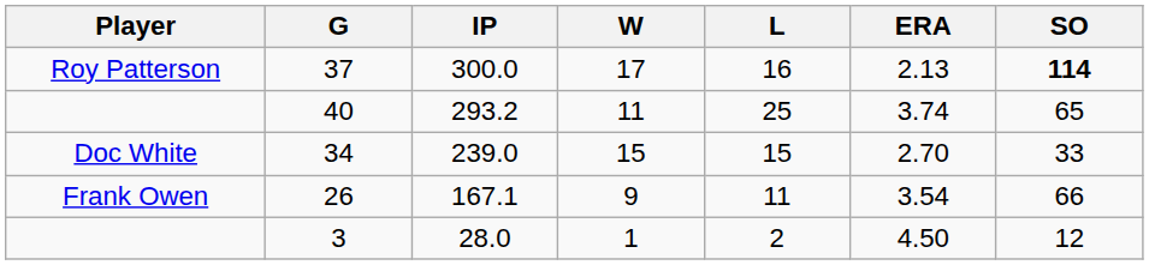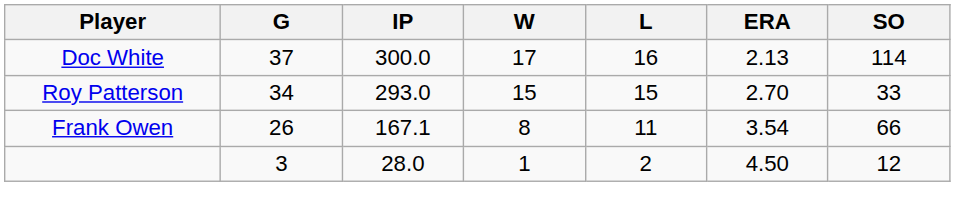37 | Player: Roy Patterson -> Doc White
37 | SO: bold -> normal
- row: 40 | 293.2 | 11 | 25 | 3.74 | 65
34 | Player: Doc White -> Roy Patterson
34 | IP: 239.0 -> 293.0
26 | W: 9 -> 8
